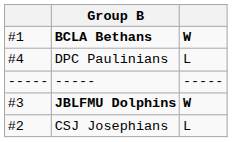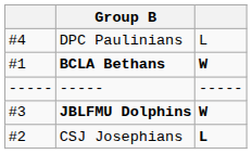rows swapped: BCLA Bethans <-> DPC Paulinians
CSJ Josephians | column 3: normal -> bold
